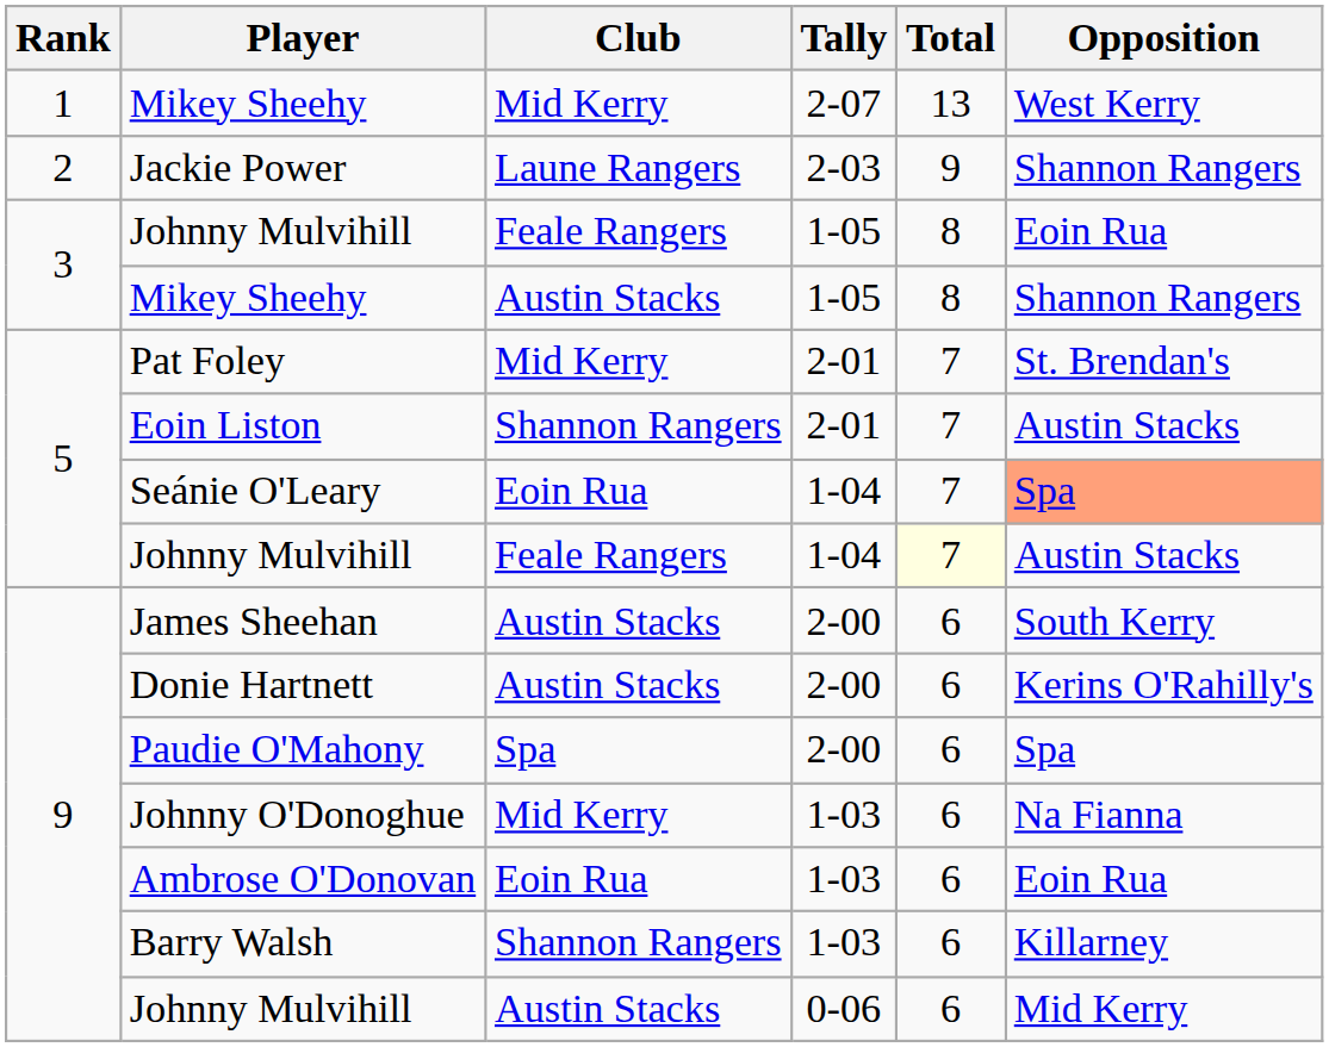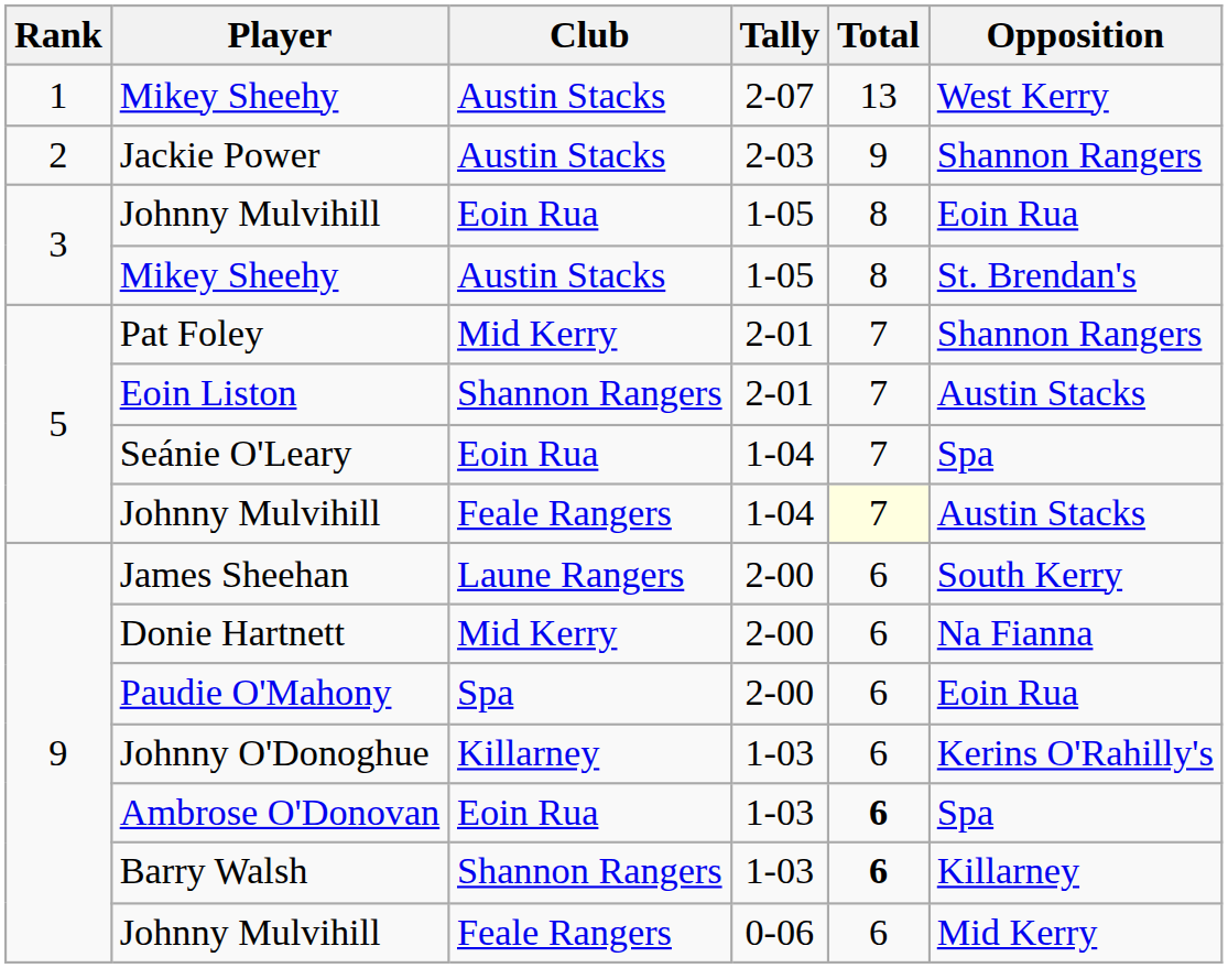Mikey Sheehy / 2-07 | Club: Mid Kerry -> Austin Stacks
Jackie Power | Club: Laune Rangers -> Austin Stacks
Johnny Mulvihill / 1-05 | Club: Feale Rangers -> Eoin Rua
Mikey Sheehy / 1-05 | Opposition: Shannon Rangers -> St. Brendan's
Pat Foley | Opposition: St. Brendan's -> Shannon Rangers
Seánie O'Leary | Opposition: lightsalmon background -> no background
James Sheehan | Club: Austin Stacks -> Laune Rangers
Donie Hartnett | Club: Austin Stacks -> Mid Kerry
Donie Hartnett | Opposition: Kerins O'Rahilly's -> Na Fianna
Paudie O'Mahony | Opposition: Spa -> Eoin Rua
Johnny O'Donoghue | Club: Mid Kerry -> Killarney
Johnny O'Donoghue | Opposition: Na Fianna -> Kerins O'Rahilly's
Ambrose O'Donovan | Total: normal -> bold
Ambrose O'Donovan | Opposition: Eoin Rua -> Spa
Barry Walsh | Total: normal -> bold
Johnny Mulvihill / 0-06 | Club: Austin Stacks -> Feale Rangers
